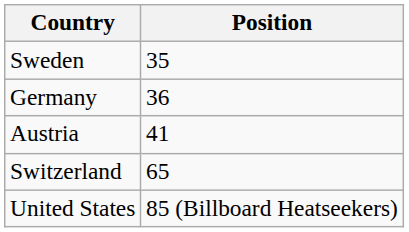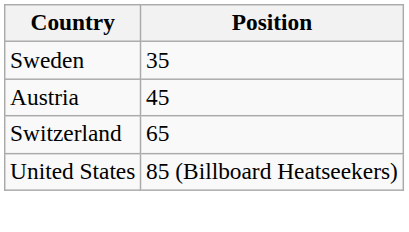- row: Germany | 36
Austria | Position: 41 -> 45
